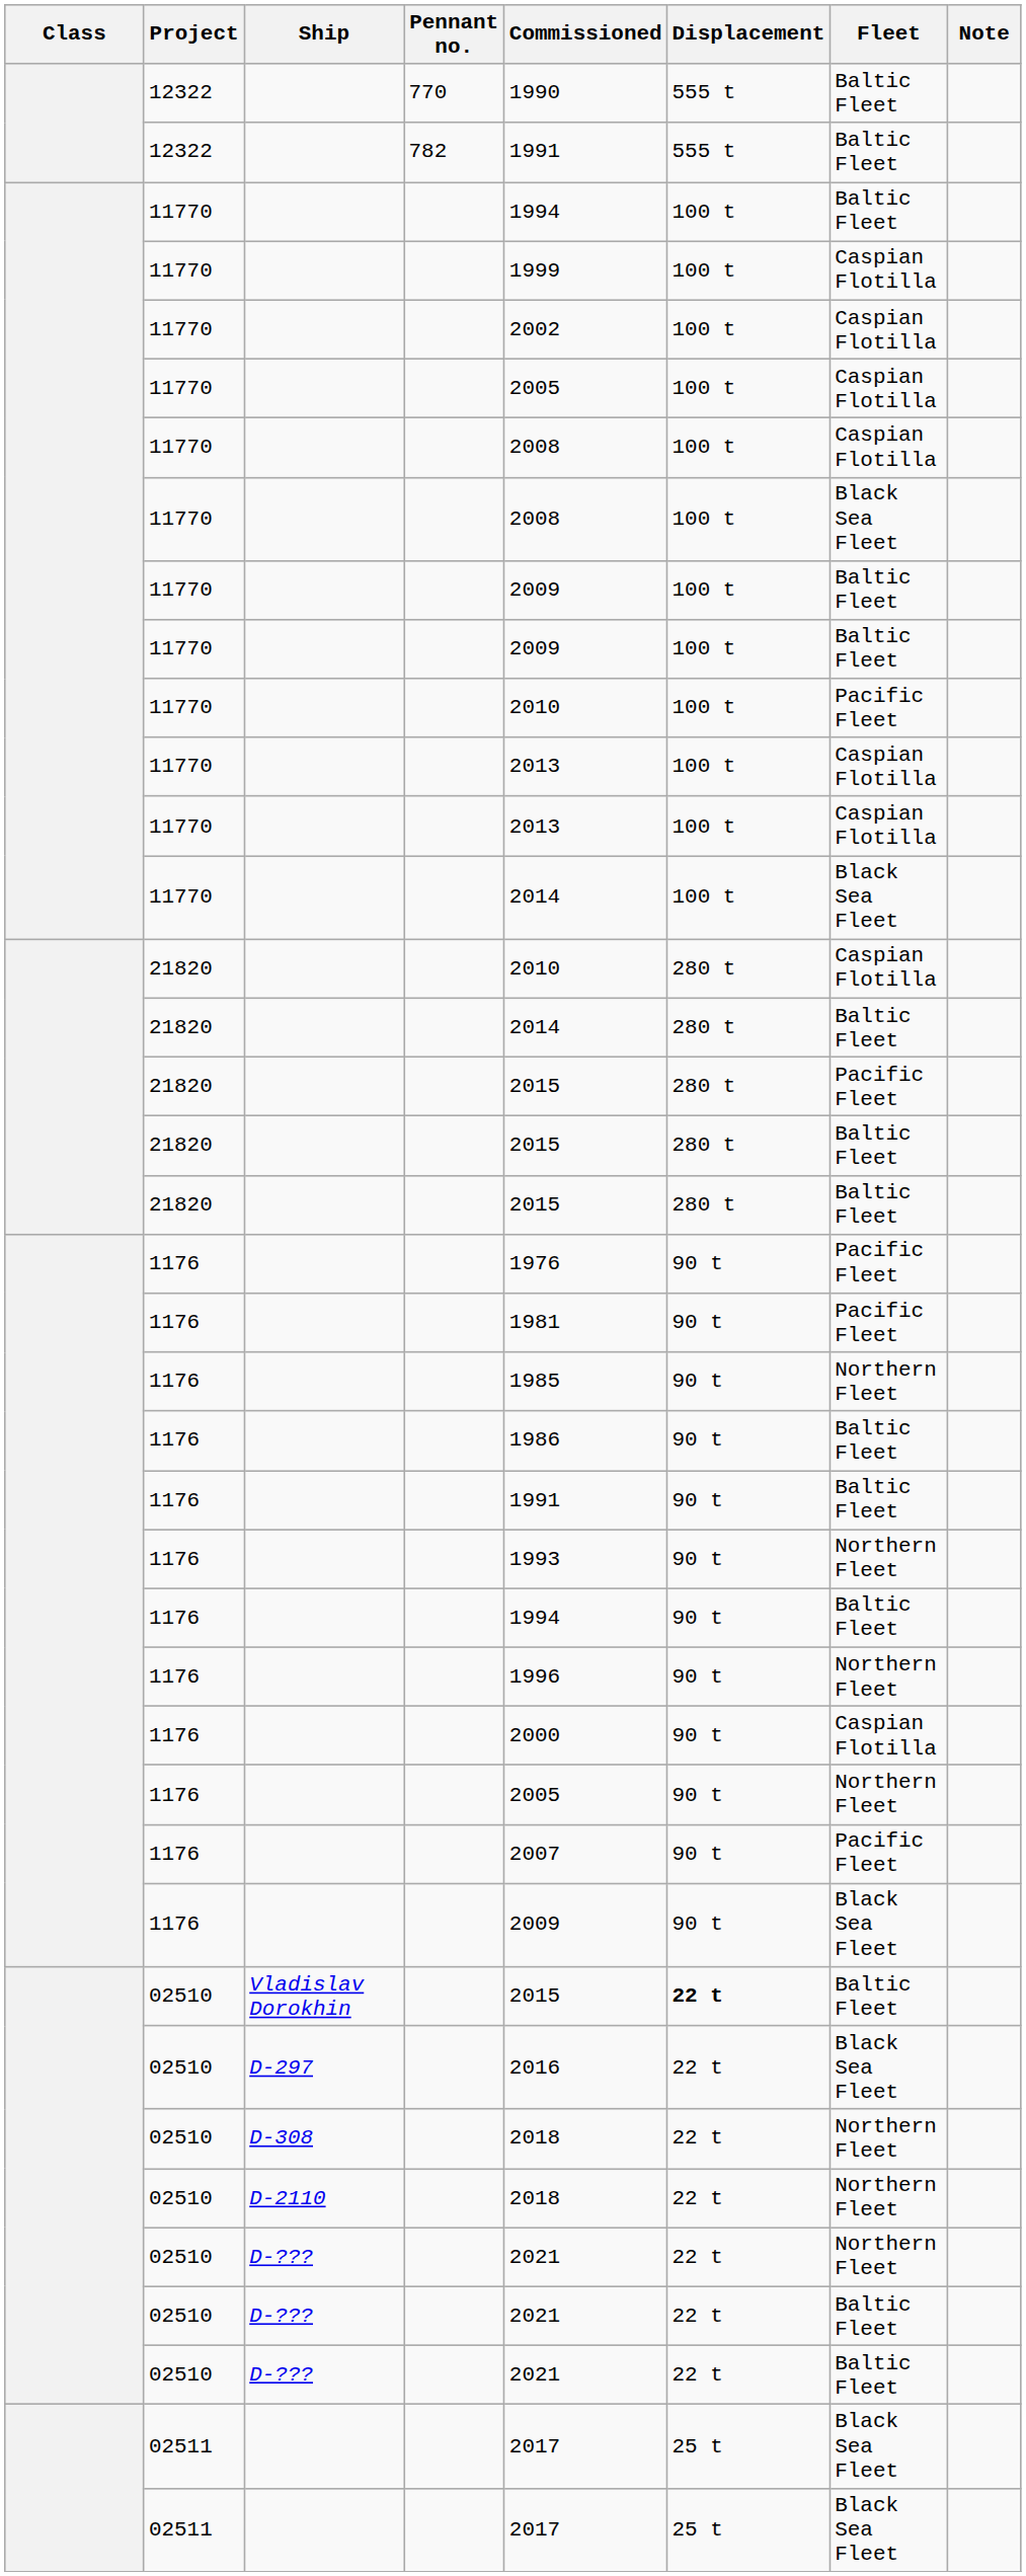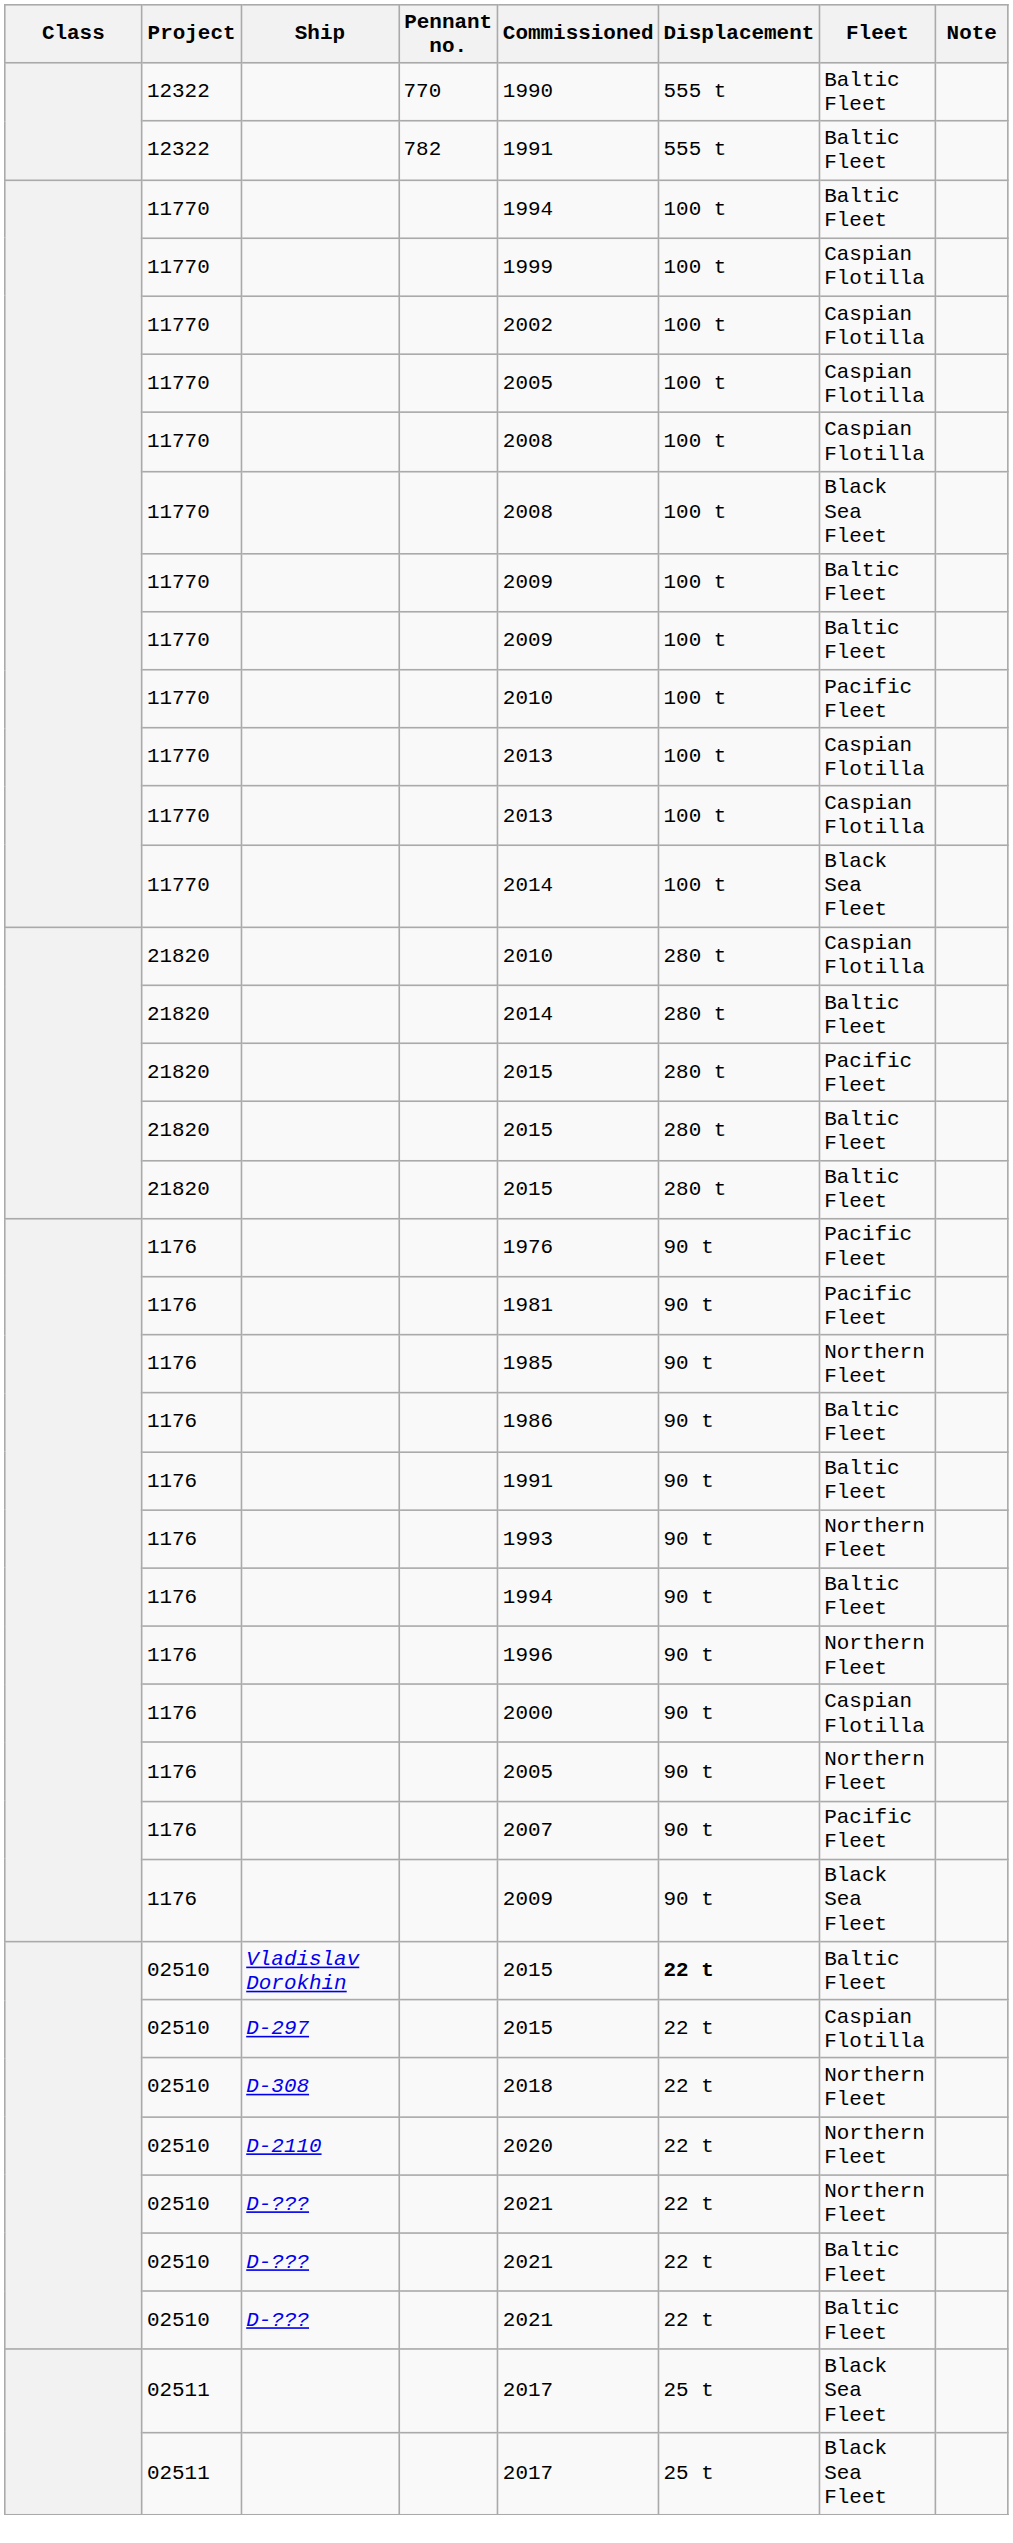02510 / D-297 | Commissioned: 2016 -> 2015
02510 / D-297 | Fleet: Black Sea Fleet -> Caspian Flotilla
02510 / D-2110 | Commissioned: 2018 -> 2020
